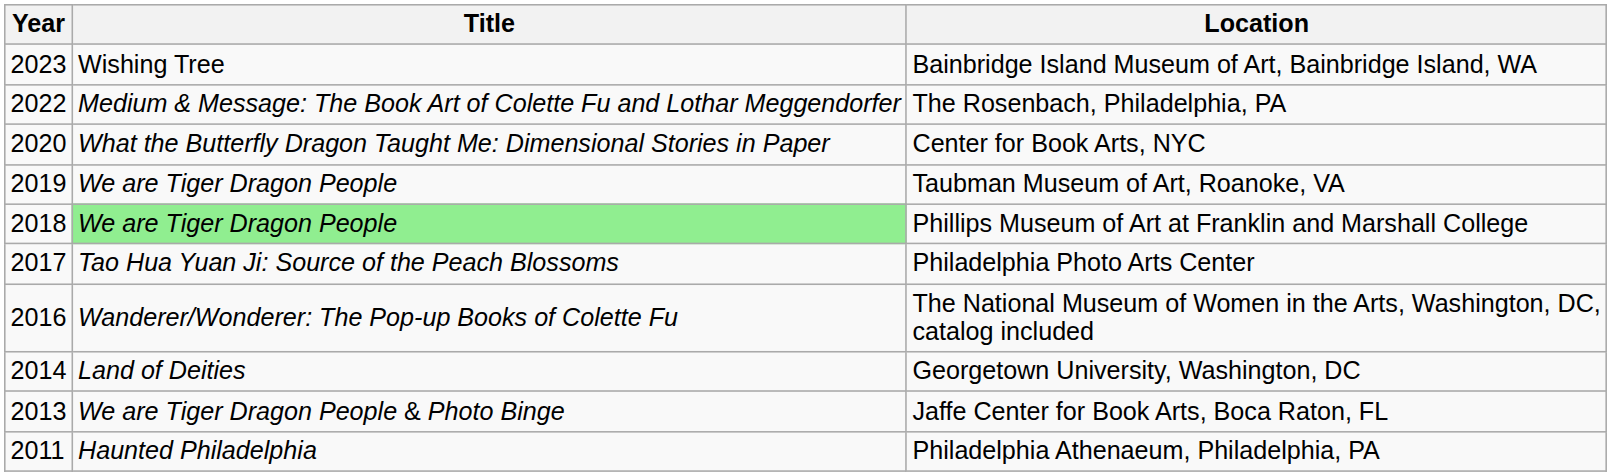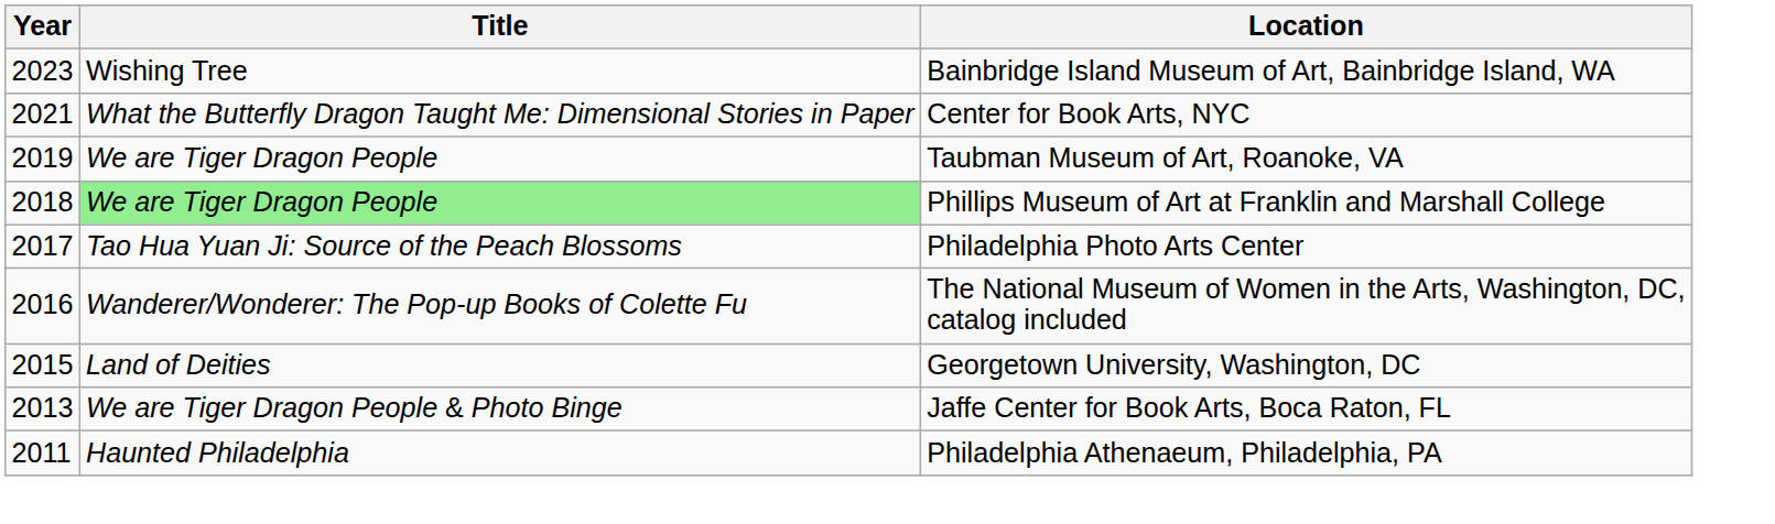- row: 2022 | Medium & Message: The Book Art of Colette Fu and Lothar Meggendorfer | The Rosenbach, Philadelphia, PA
Center for Book Arts, NYC | Year: 2020 -> 2021
Georgetown University, Washington, DC | Year: 2014 -> 2015
